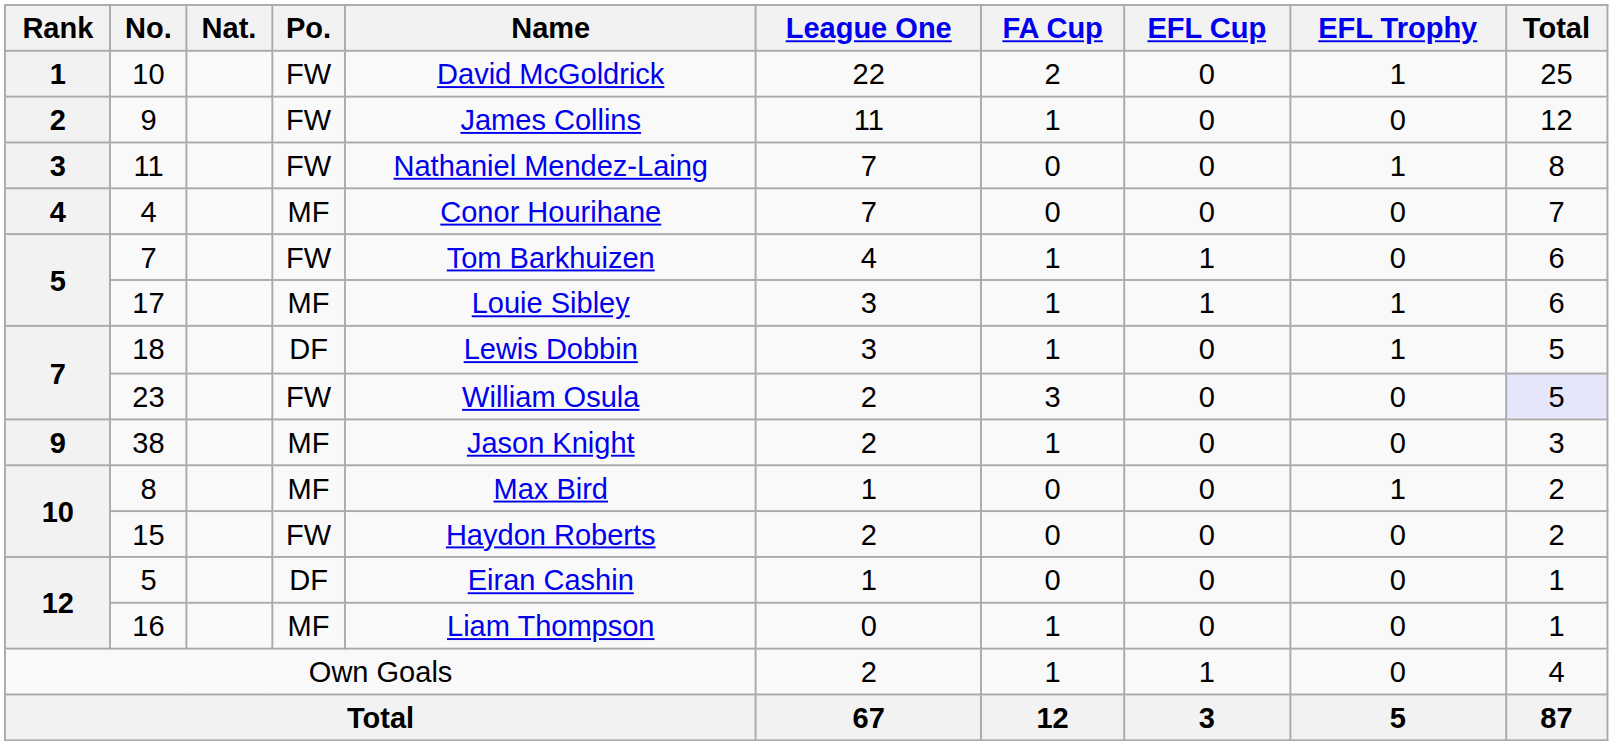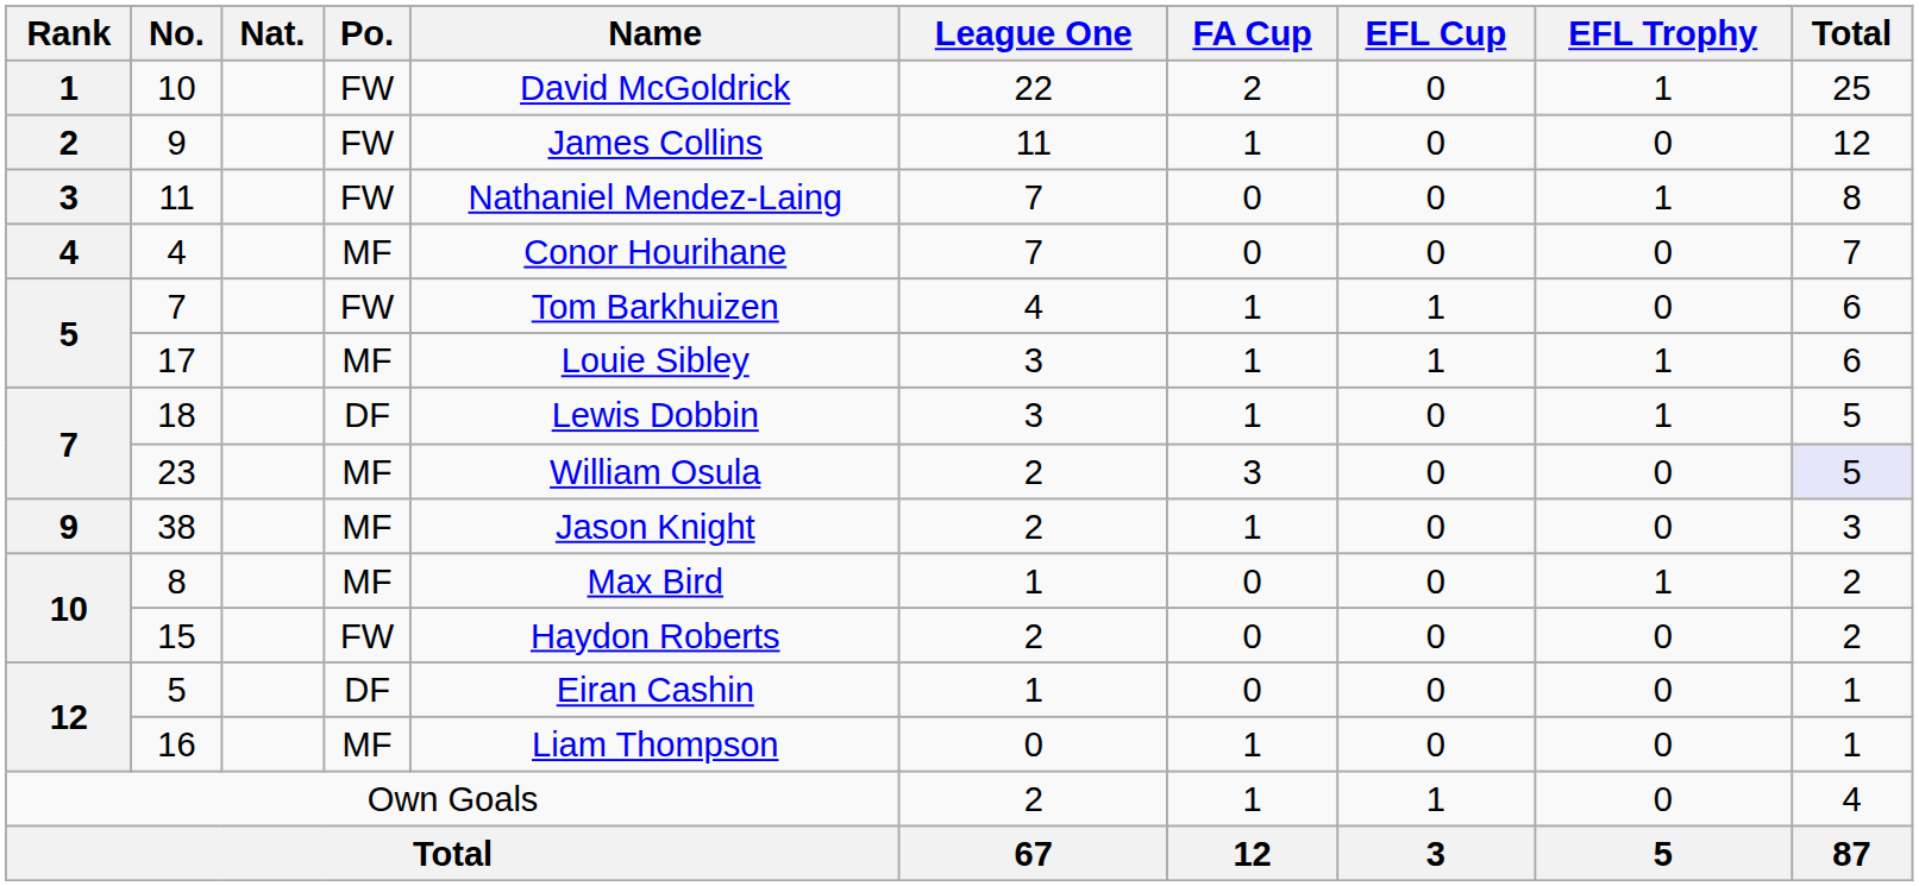23 | Po.: FW -> MF
